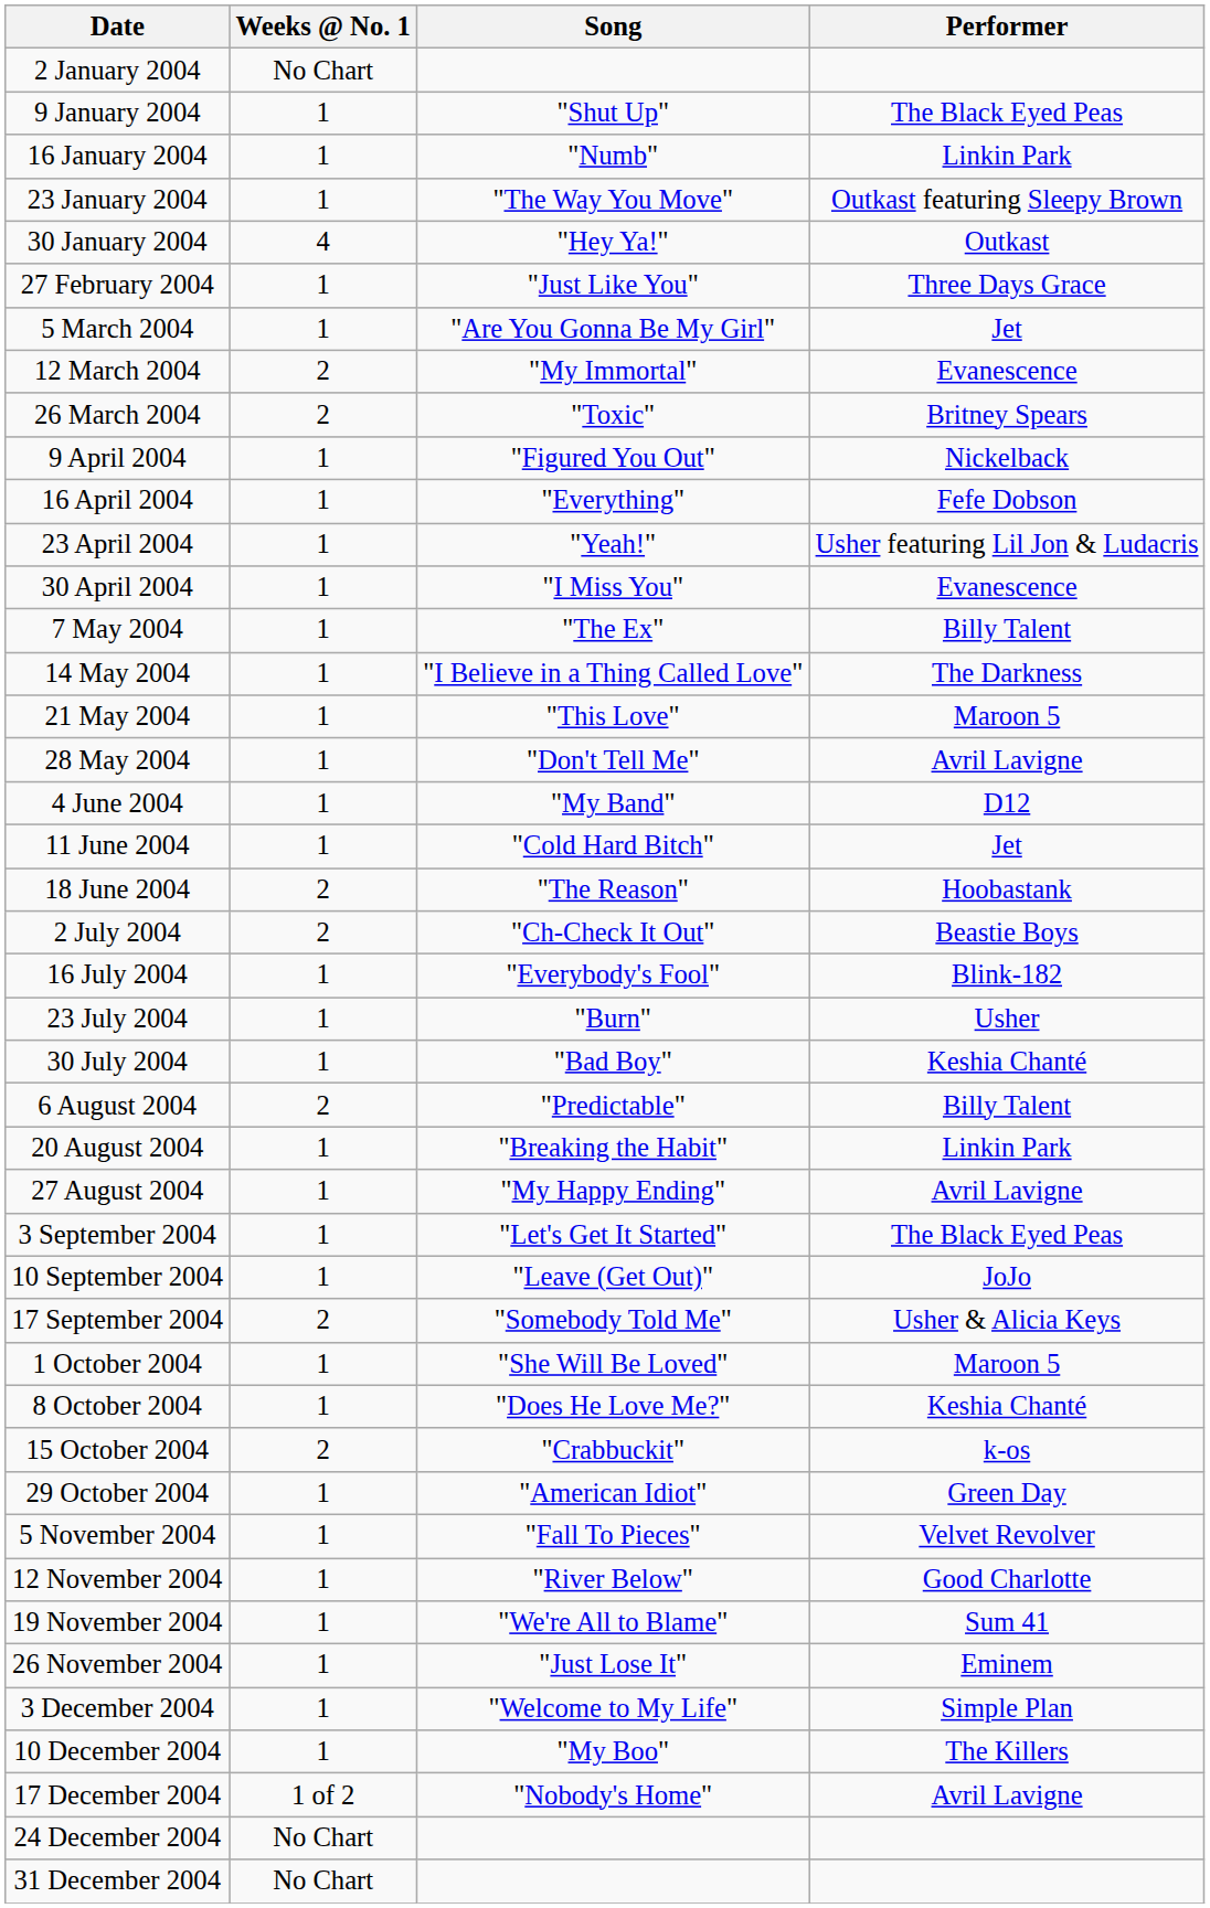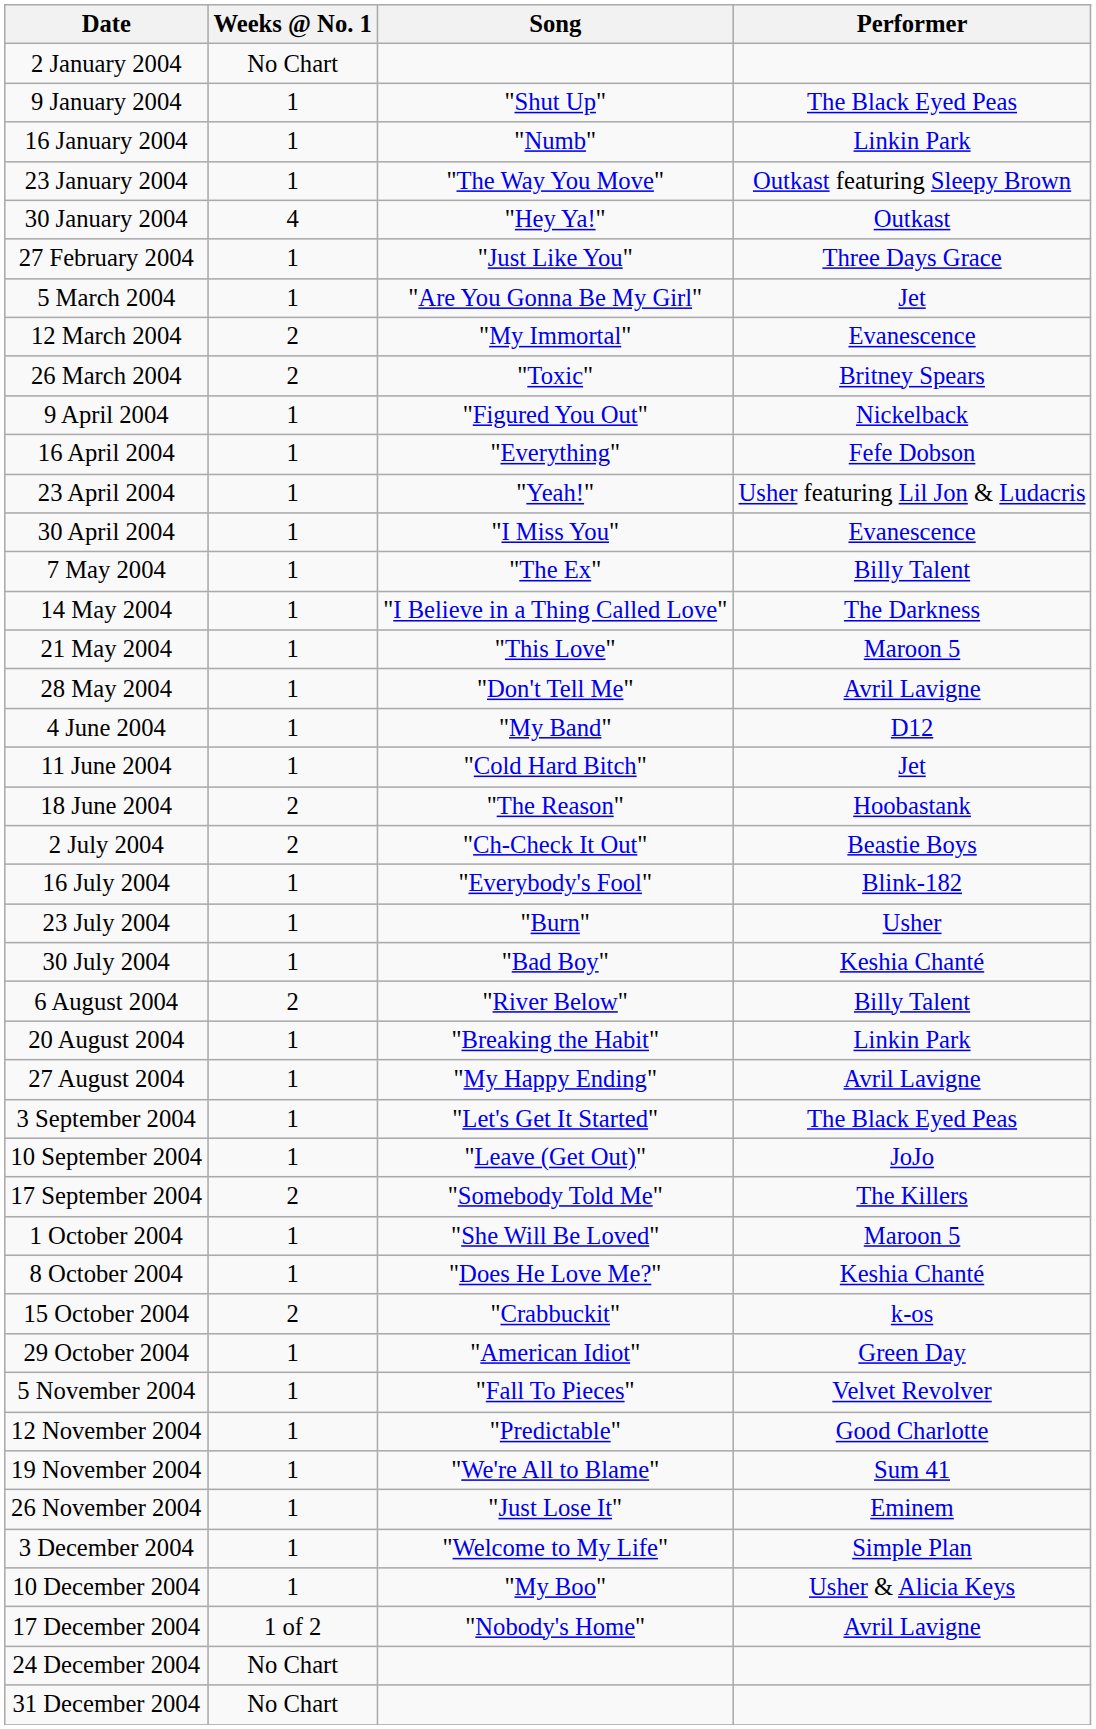6 August 2004 | Song: "Predictable" -> "River Below"
17 September 2004 | Performer: Usher & Alicia Keys -> The Killers
12 November 2004 | Song: "River Below" -> "Predictable"
10 December 2004 | Performer: The Killers -> Usher & Alicia Keys
